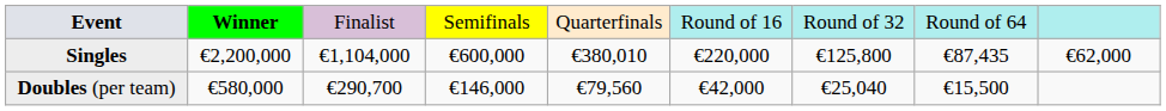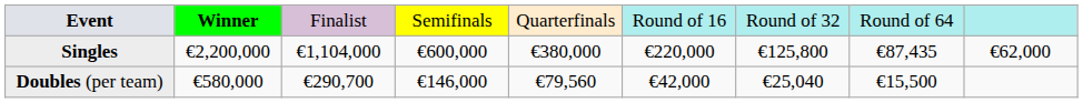Singles | column 5: €380,010 -> €380,000
